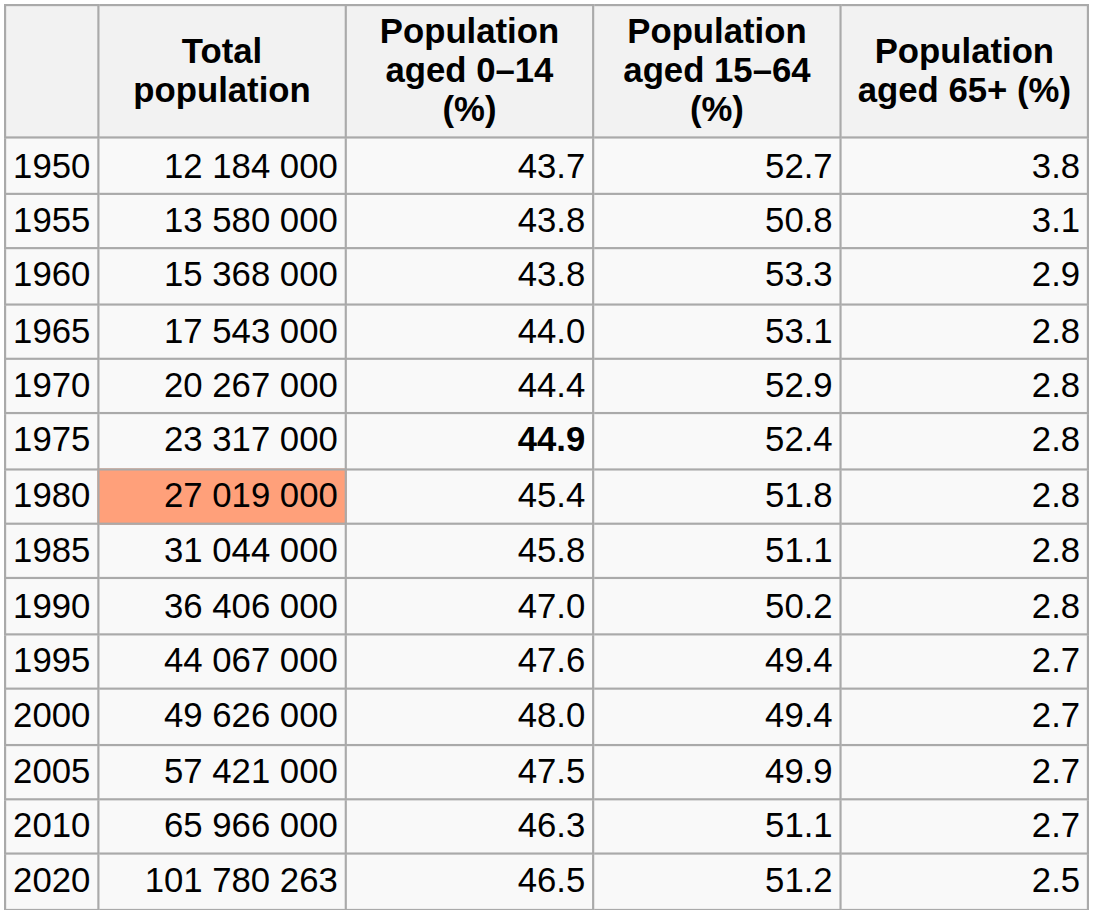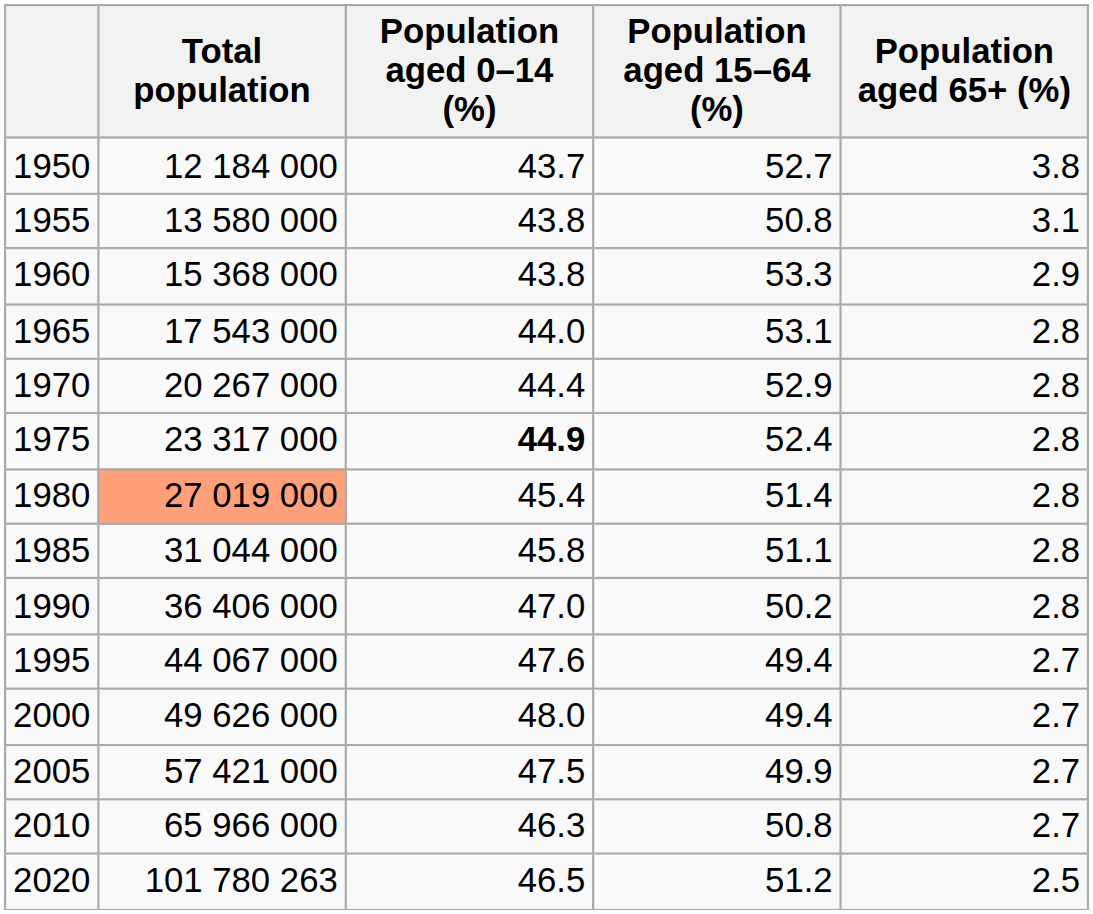1980 | Population aged 15–64 (%): 51.8 -> 51.4
2010 | Population aged 15–64 (%): 51.1 -> 50.8
